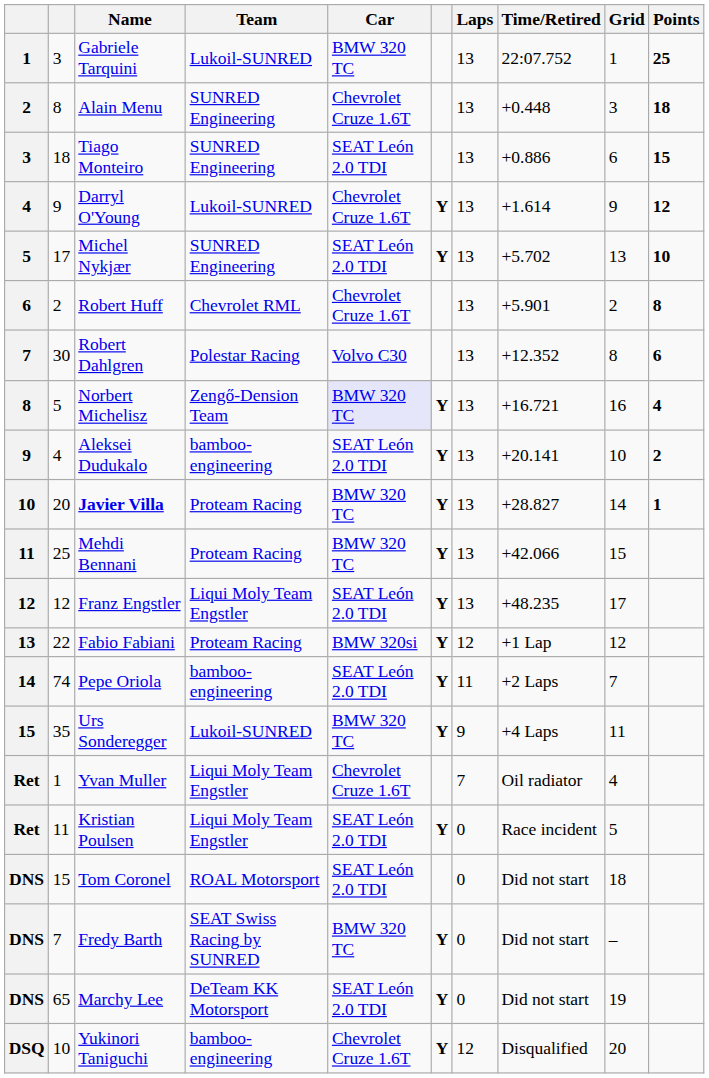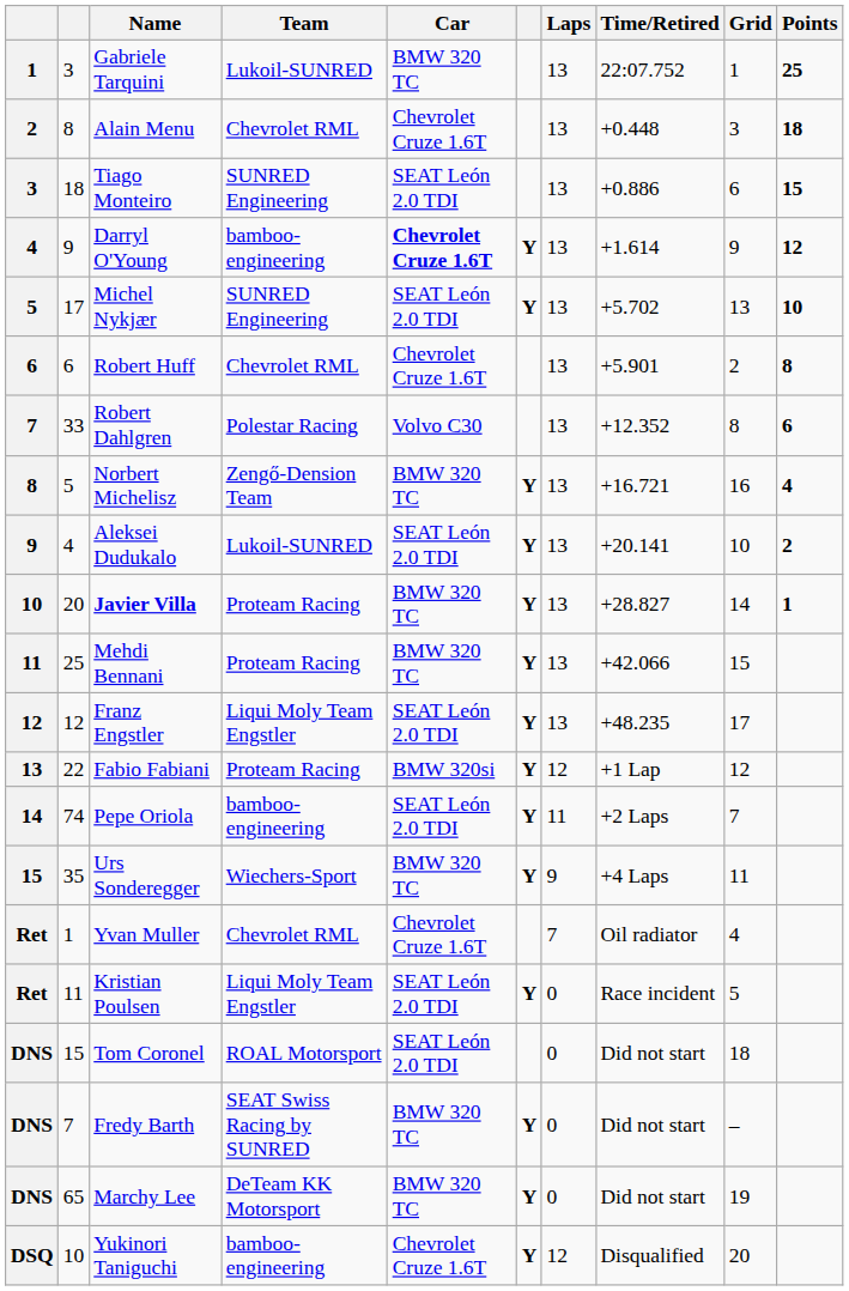Alain Menu | Team: SUNRED Engineering -> Chevrolet RML
Darryl O'Young | Team: Lukoil-SUNRED -> bamboo-engineering
Darryl O'Young | Car: normal -> bold
Robert Huff | column 2: 2 -> 6
Robert Dahlgren | column 2: 30 -> 33
Norbert Michelisz | Car: lavender background -> no background
Aleksei Dudukalo | Team: bamboo-engineering -> Lukoil-SUNRED
Urs Sonderegger | Team: Lukoil-SUNRED -> Wiechers-Sport
Yvan Muller | Team: Liqui Moly Team Engstler -> Chevrolet RML
Marchy Lee | Car: SEAT León 2.0 TDI -> BMW 320 TC
